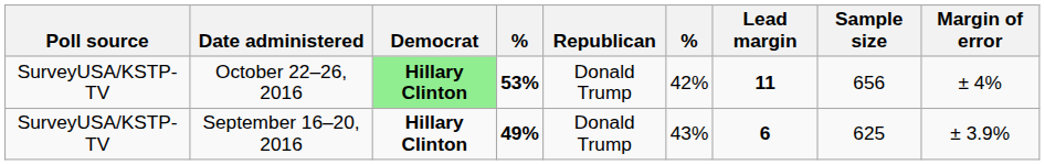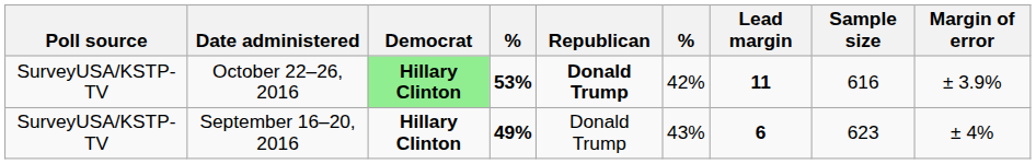October 22–26, 2016 | Republican: normal -> bold
October 22–26, 2016 | Sample size: 656 -> 616
October 22–26, 2016 | Margin of error: ± 4% -> ± 3.9%
September 16–20, 2016 | Sample size: 625 -> 623
September 16–20, 2016 | Margin of error: ± 3.9% -> ± 4%
